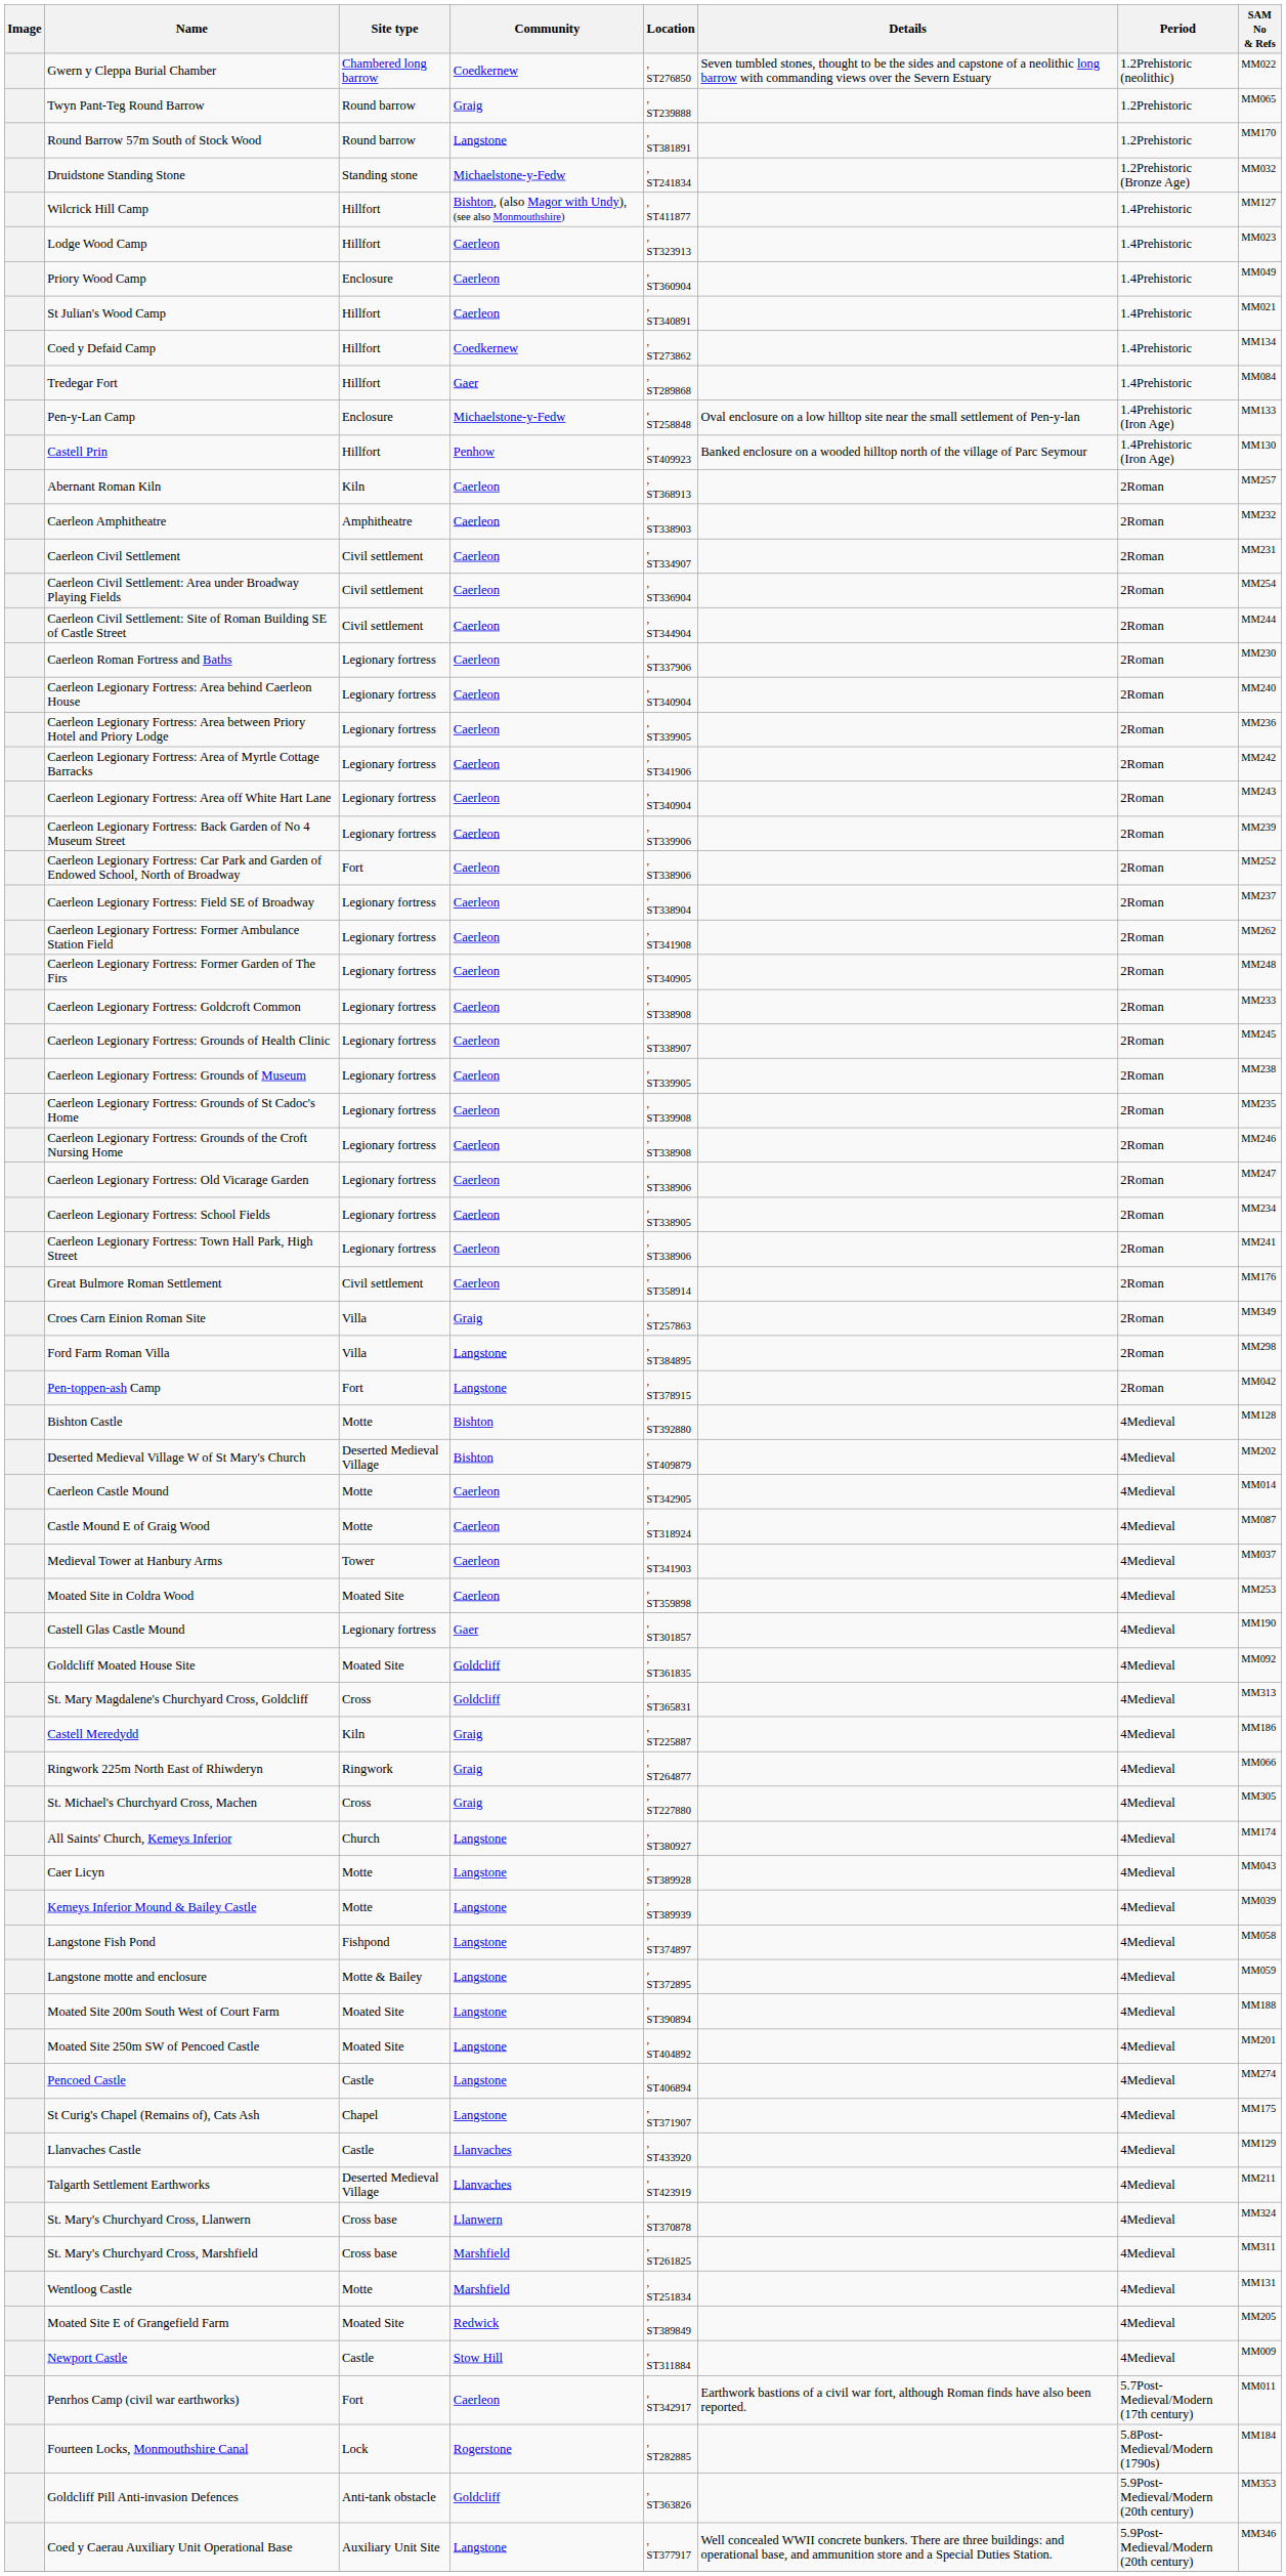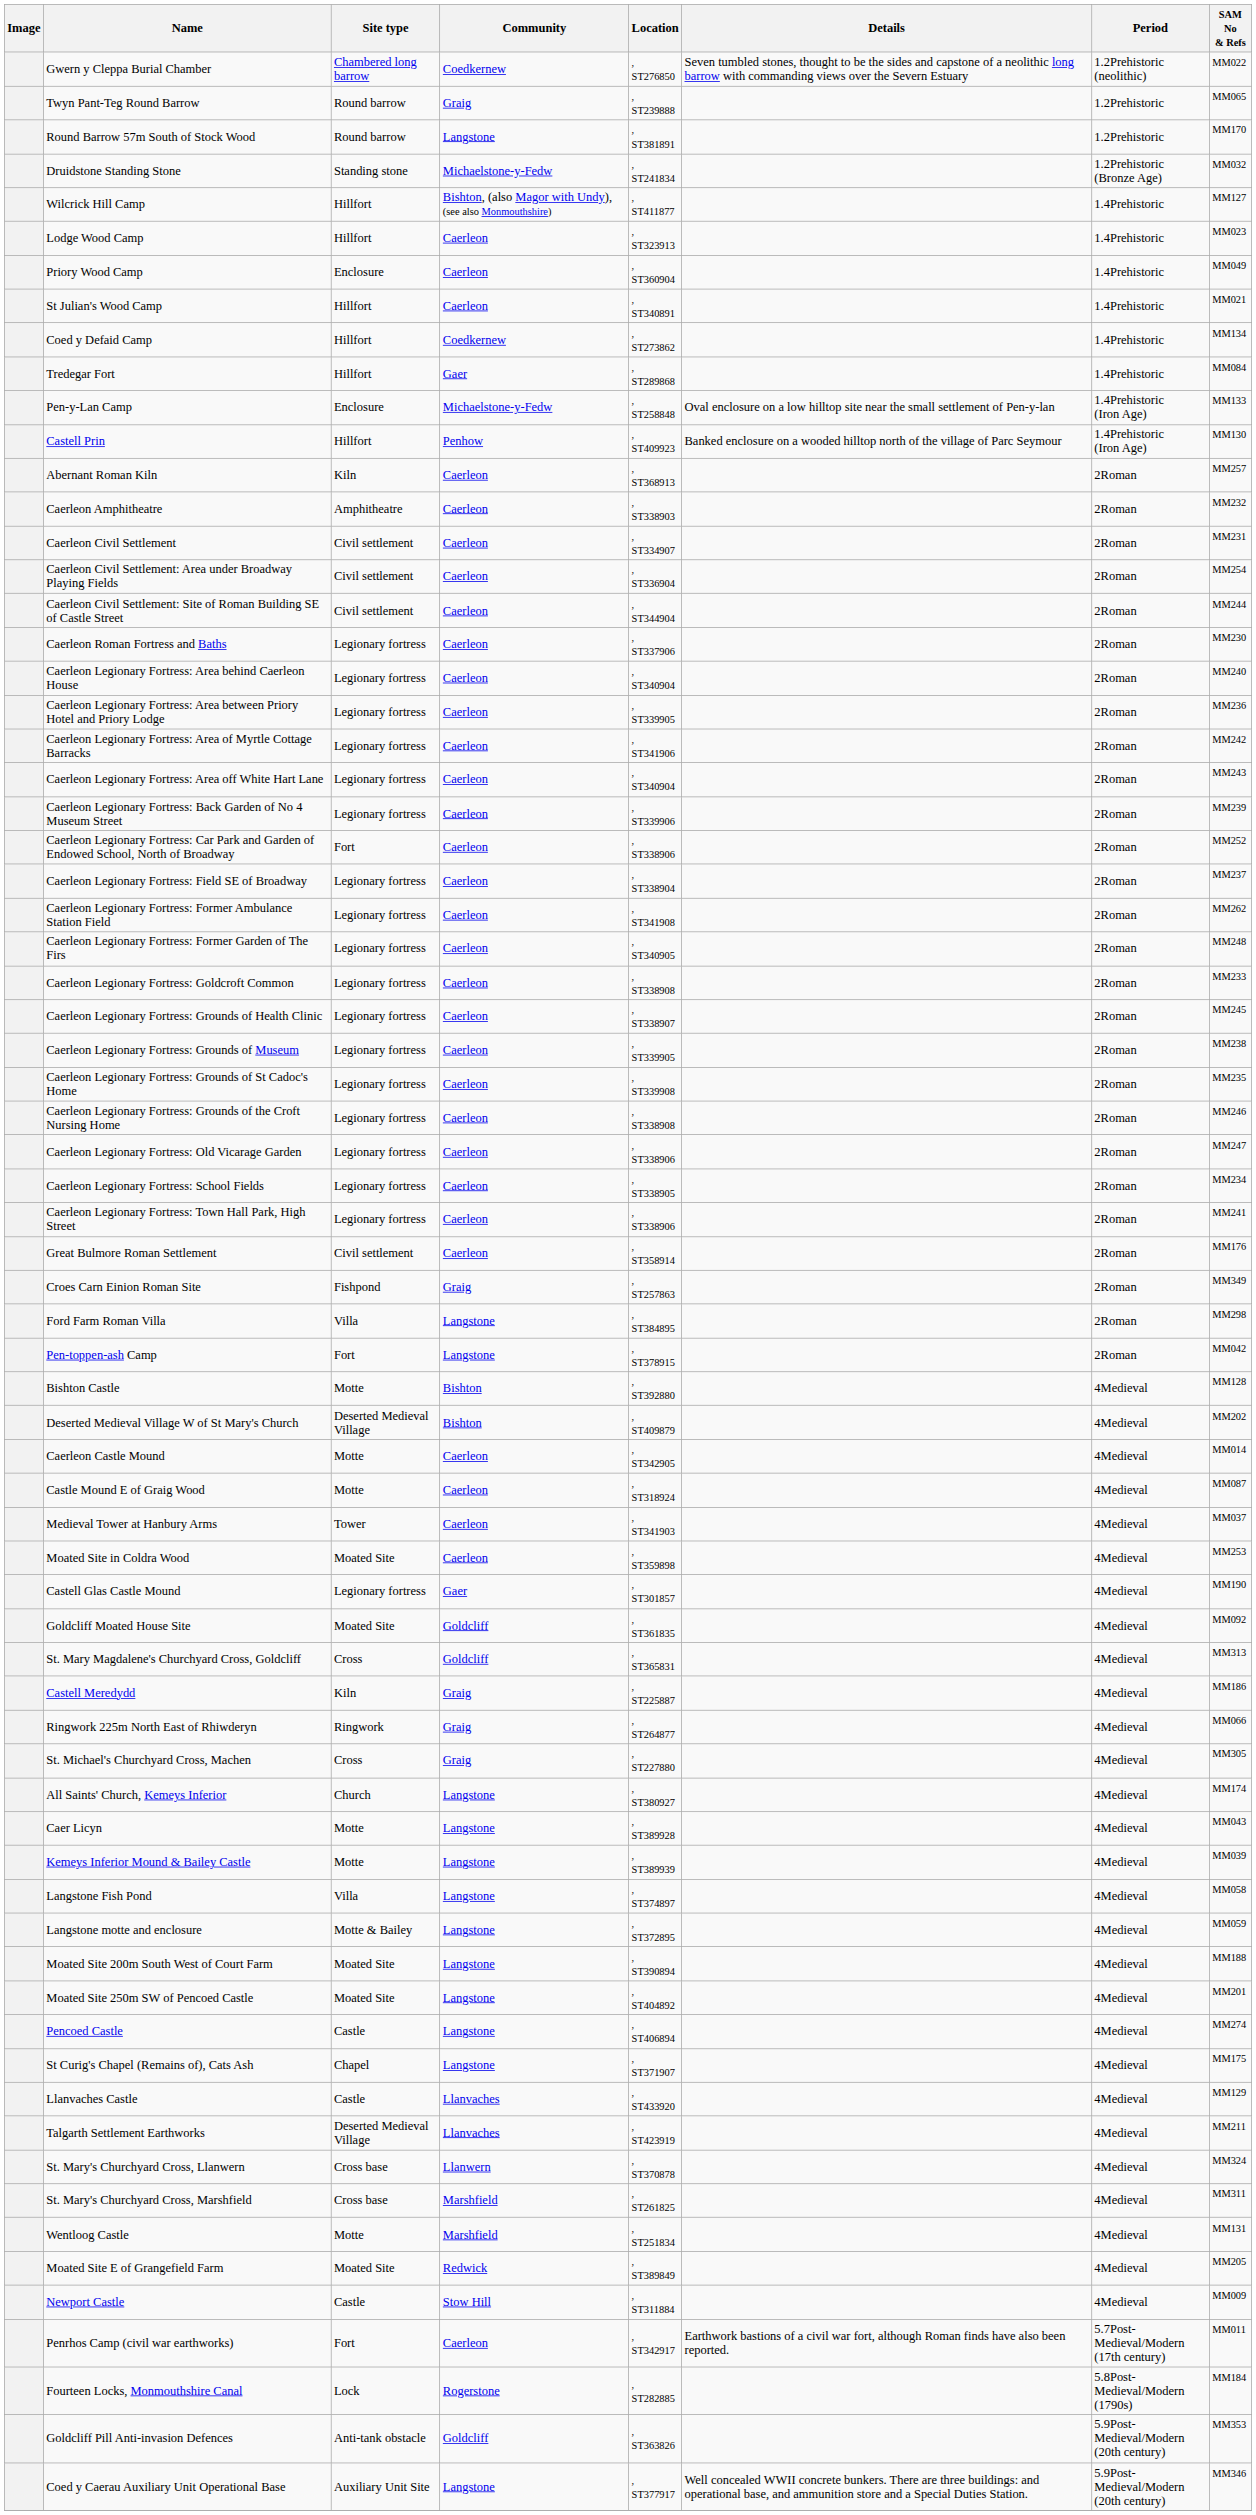Croes Carn Einion Roman Site | Site type: Villa -> Fishpond
Langstone Fish Pond | Site type: Fishpond -> Villa
